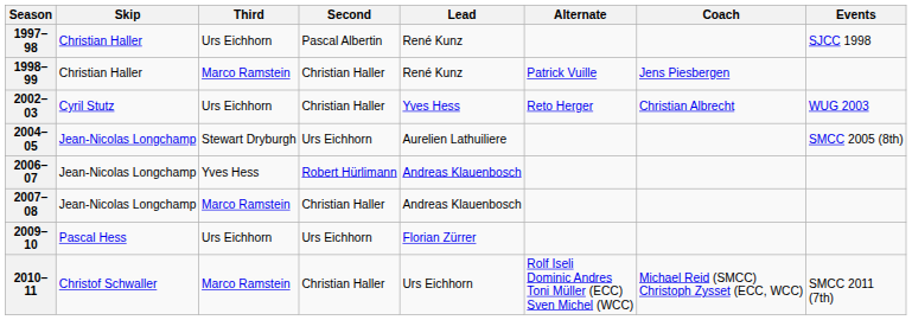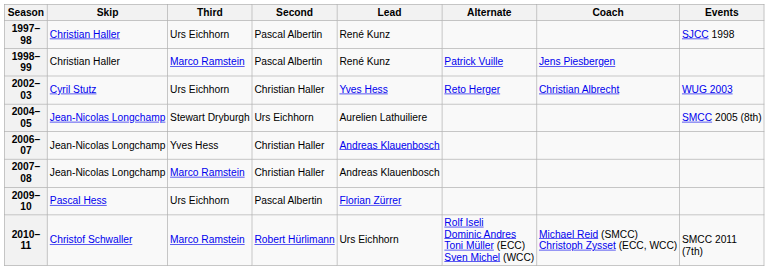1998–99 | Second: Christian Haller -> Pascal Albertin
2006–07 | Second: Robert Hürlimann -> Christian Haller
2009–10 | Second: Urs Eichhorn -> Pascal Albertin
2010–11 | Second: Christian Haller -> Robert Hürlimann
